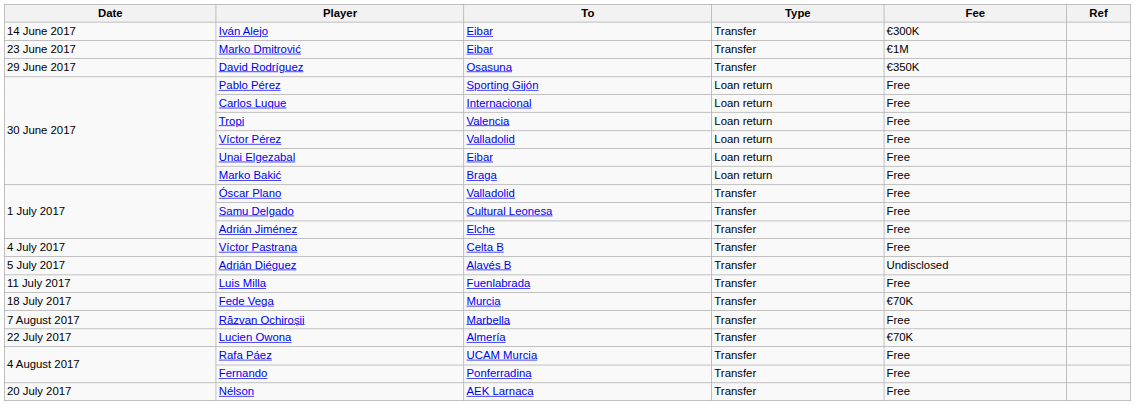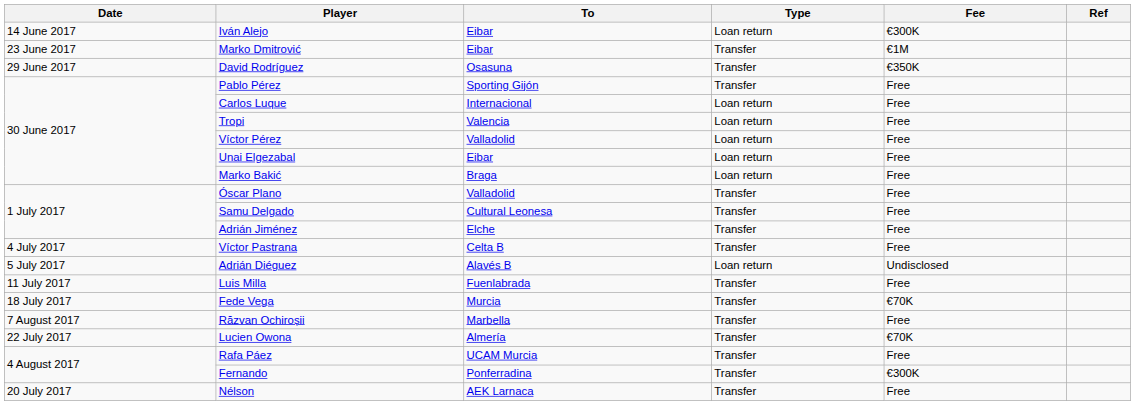Iván Alejo | Type: Transfer -> Loan return
Pablo Pérez | Type: Loan return -> Transfer
Adrián Diéguez | Type: Transfer -> Loan return
Fernando | Fee: Free -> €300K
